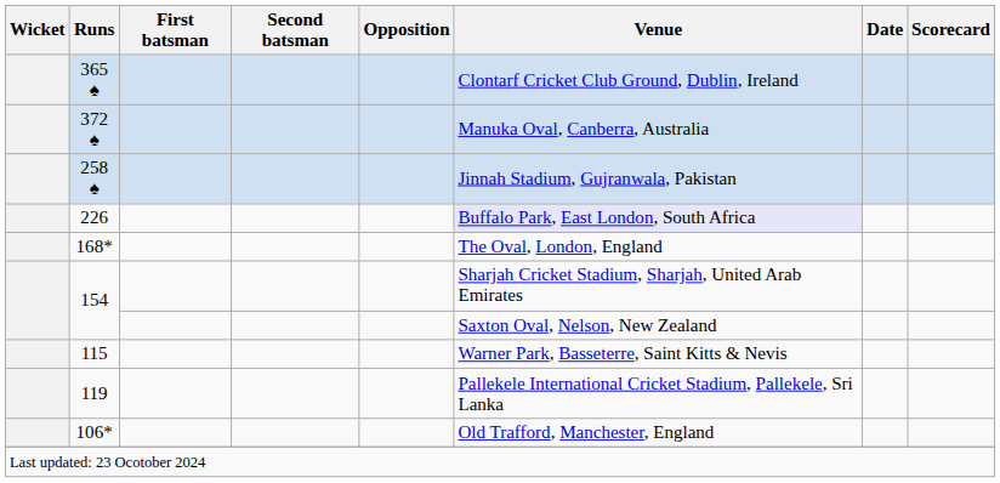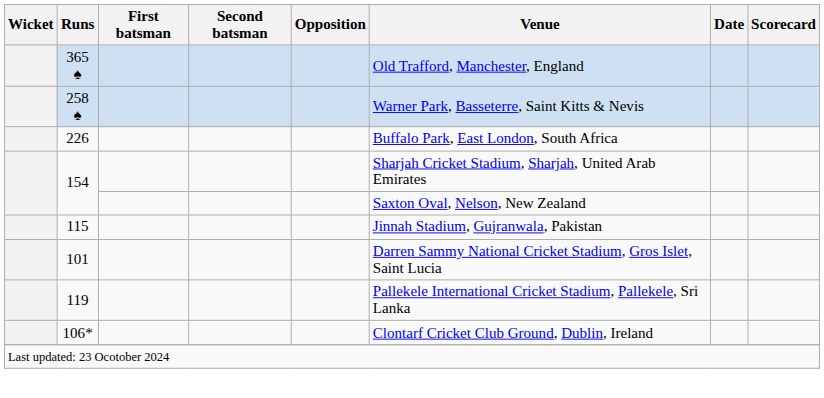365 ♠ | Venue: Clontarf Cricket Club Ground, Dublin, Ireland -> Old Trafford, Manchester, England
- row: 372 ♠ | Manuka Oval, Canberra, Australia
258 ♠ | Venue: Jinnah Stadium, Gujranwala, Pakistan -> Warner Park, Basseterre, Saint Kitts & Nevis
226 | Venue: lavender background -> no background
- row: 168* | The Oval, London, England
115 | Venue: Warner Park, Basseterre, Saint Kitts & Nevis -> Jinnah Stadium, Gujranwala, Pakistan
+ row: 101 | Darren Sammy National Cricket Stadium, Gros Islet, Saint Lucia
106* | Venue: Old Trafford, Manchester, England -> Clontarf Cricket Club Ground, Dublin, Ireland
